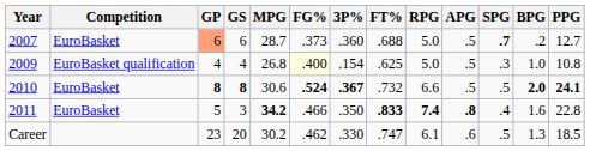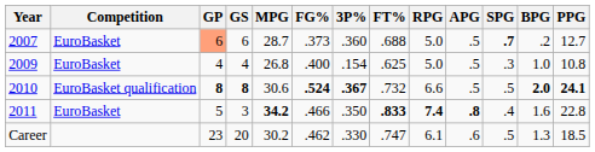2009 | Competition: EuroBasket qualification -> EuroBasket
2009 | FG%: lightyellow background -> no background
2010 | Competition: EuroBasket -> EuroBasket qualification
